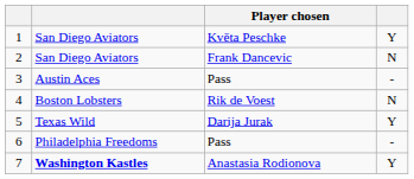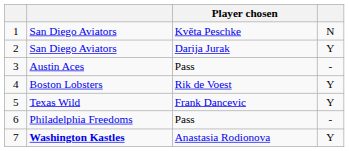1 | column 4: Y -> N
2 | Player chosen: Frank Dancevic -> Darija Jurak
2 | column 4: N -> Y
4 | column 4: N -> Y
5 | Player chosen: Darija Jurak -> Frank Dancevic
